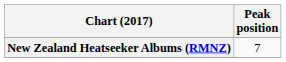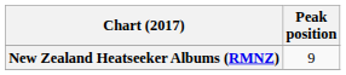New Zealand Heatseeker Albums (RMNZ) | Peak position: 7 -> 9
